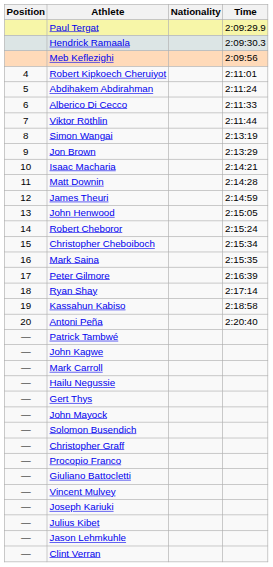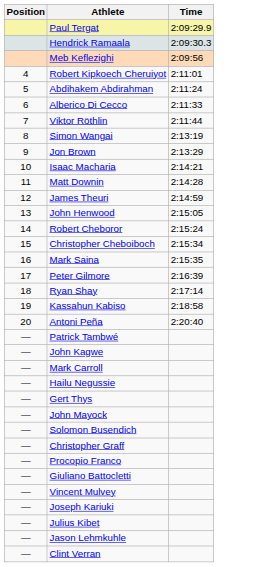- column: Nationality
